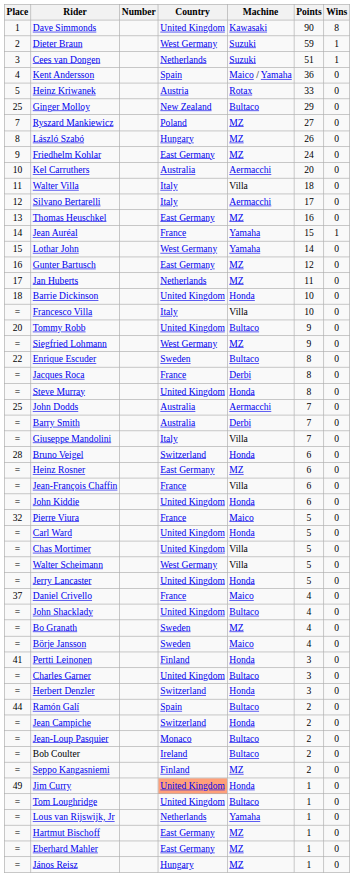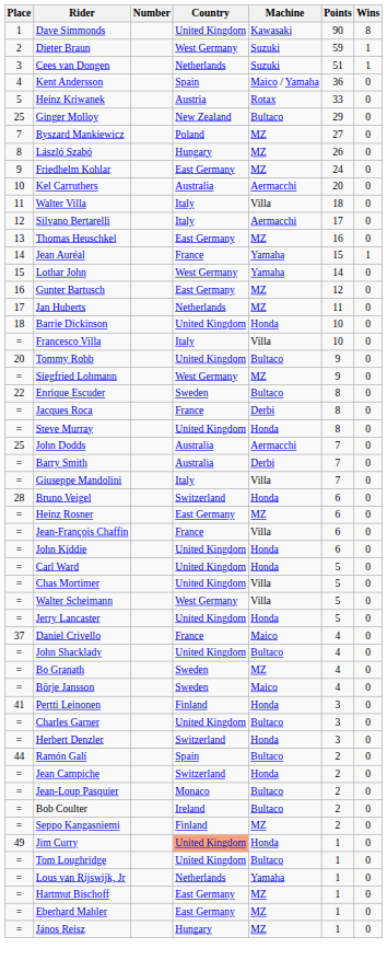- row: 32 | Pierre Viura | France | Maico | 5 | 0
